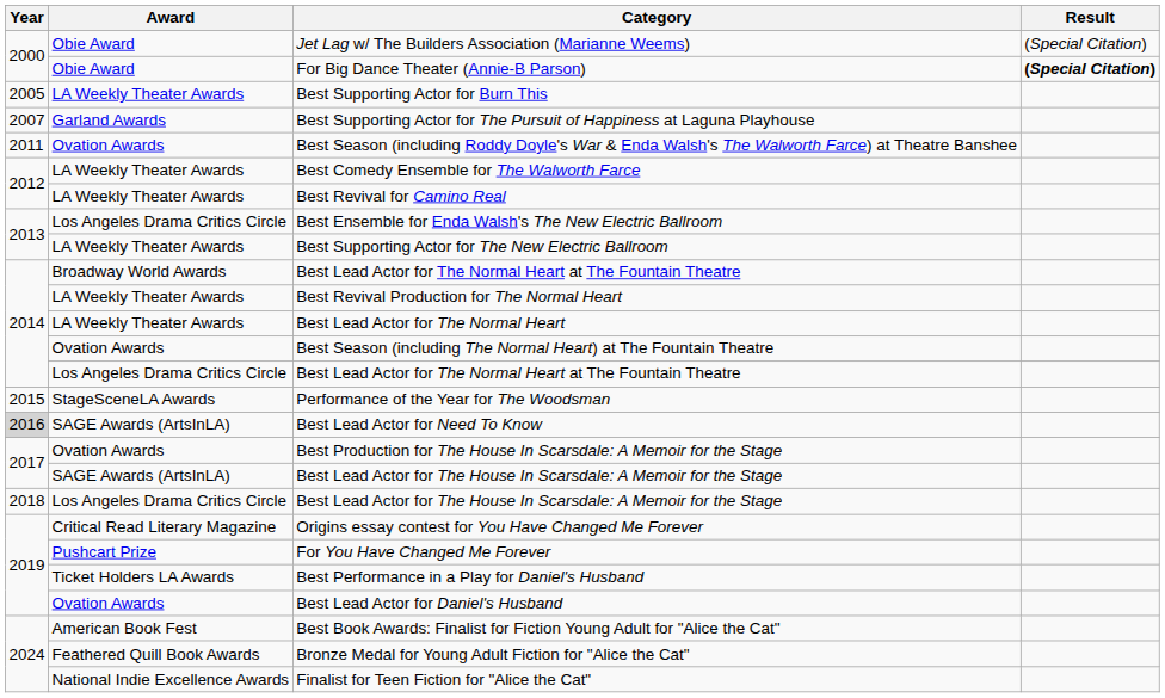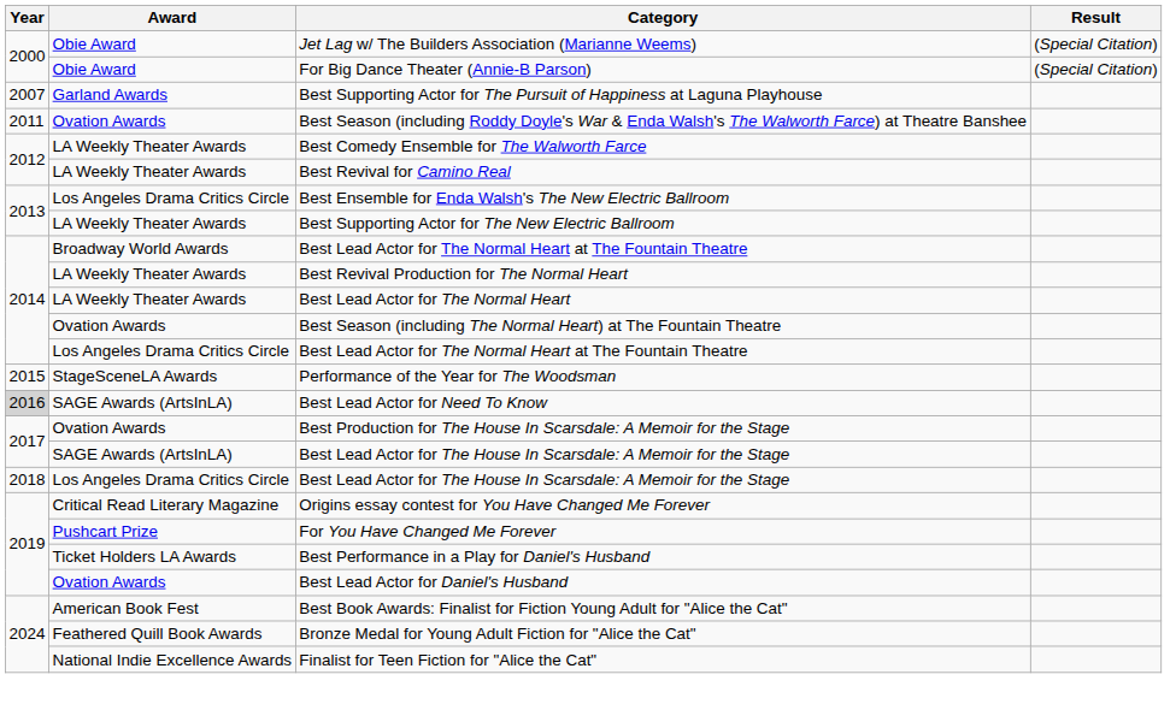For Big Dance Theater (Annie-B Parson) | Result: bold -> normal
- row: 2005 | LA Weekly Theater Awards | Best Supporting Actor for Burn This
